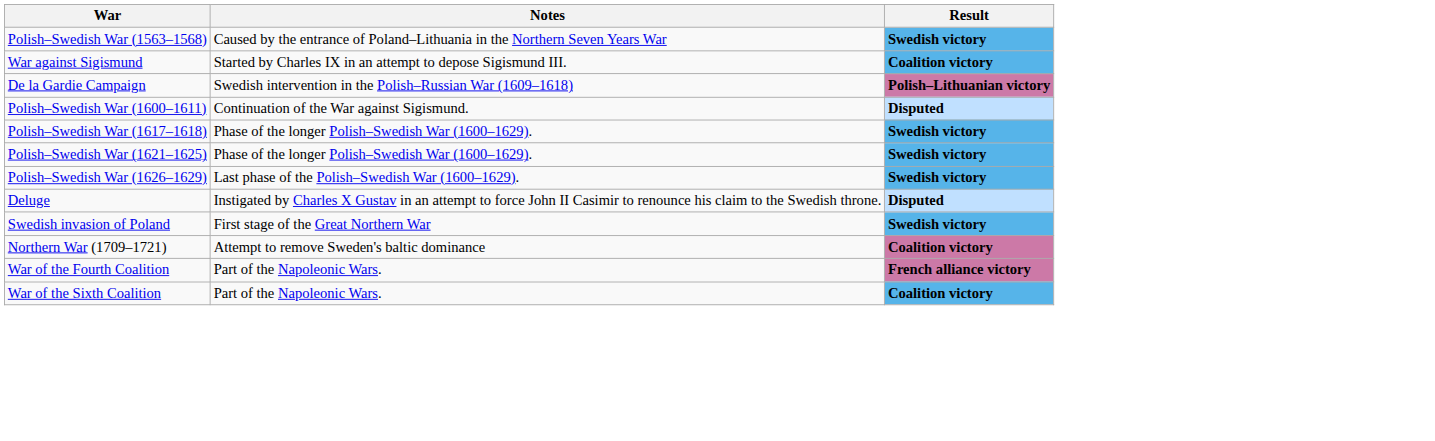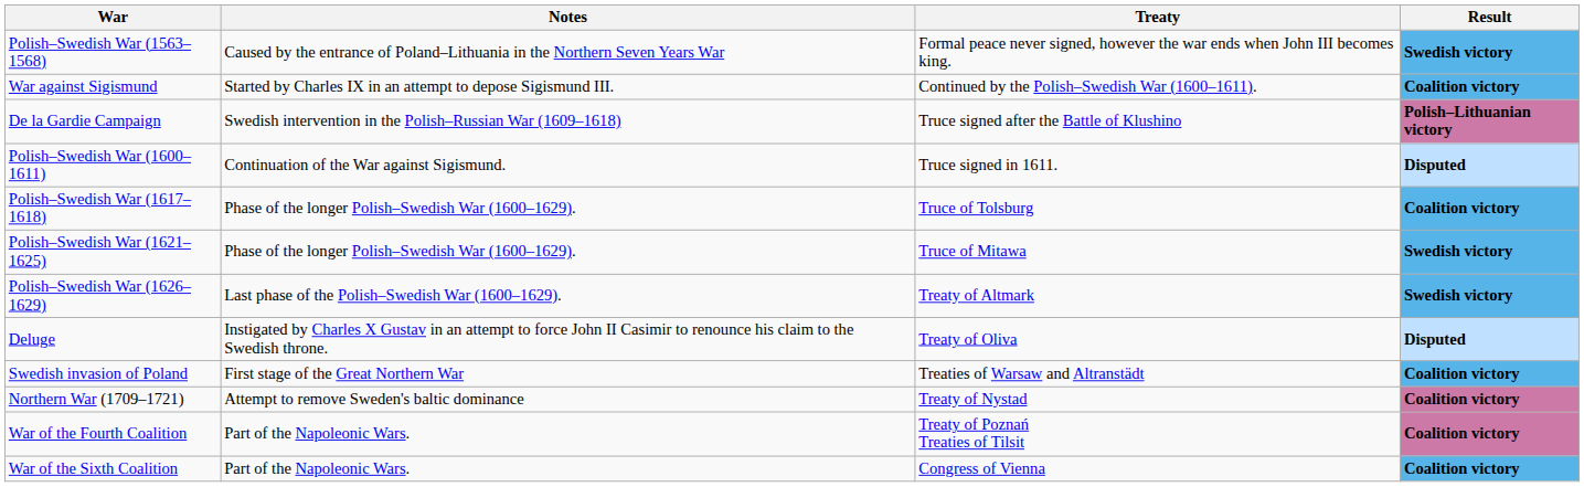+ column: Treaty | Formal peace never signed, however the war ends when John III becomes king. | Continued by the Polish–Swedish War (1600–1611). | Truce signed after the Battle of Klushino | Truce signed in 1611. | Truce of Tolsburg | Truce of Mitawa | Treaty of Altmark | Treaty of Oliva | Treaties of Warsaw and Altranstädt | Treaty of Nystad | Treaty of Poznań Treaties of Tilsit | Congress of Vienna
Polish–Swedish War (1617–1618) | Result: Swedish victory -> Coalition victory
Swedish invasion of Poland | Result: Swedish victory -> Coalition victory
War of the Fourth Coalition | Result: French alliance victory -> Coalition victory
